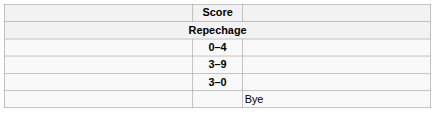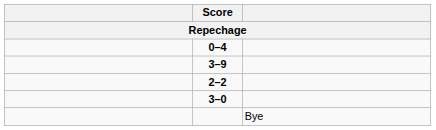+ row: 2–2
